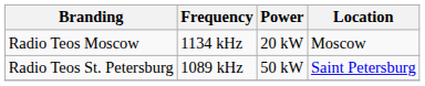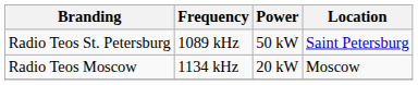rows swapped: Radio Teos St. Petersburg <-> Radio Teos Moscow
